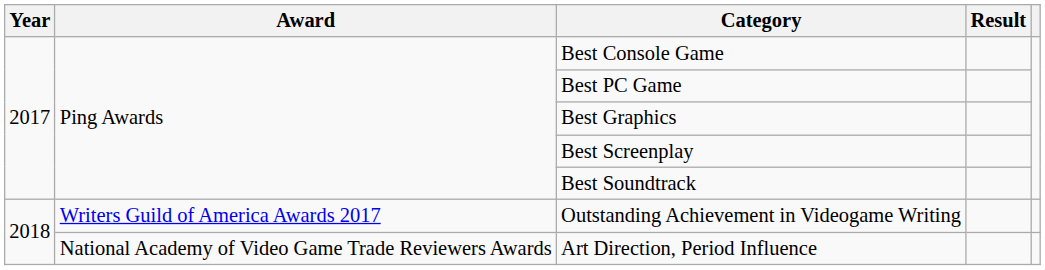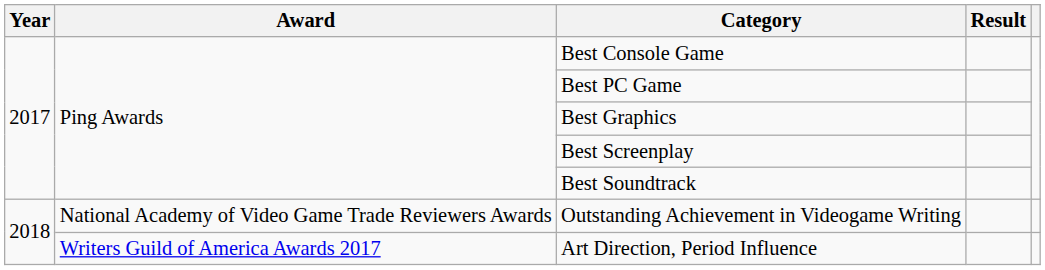Outstanding Achievement in Videogame Writing | Award: Writers Guild of America Awards 2017 -> National Academy of Video Game Trade Reviewers Awards
Art Direction, Period Influence | Award: National Academy of Video Game Trade Reviewers Awards -> Writers Guild of America Awards 2017
